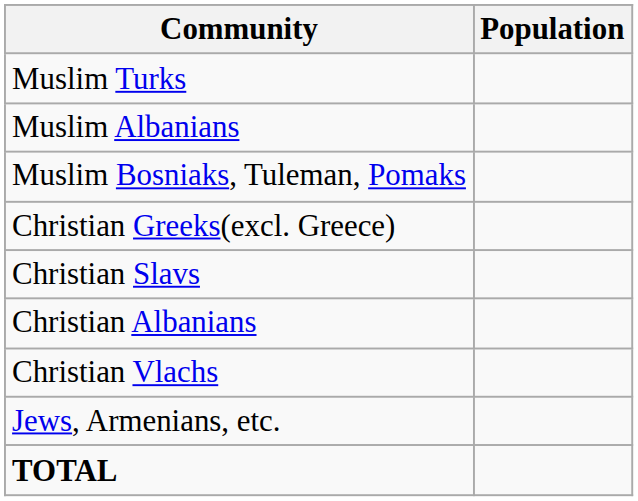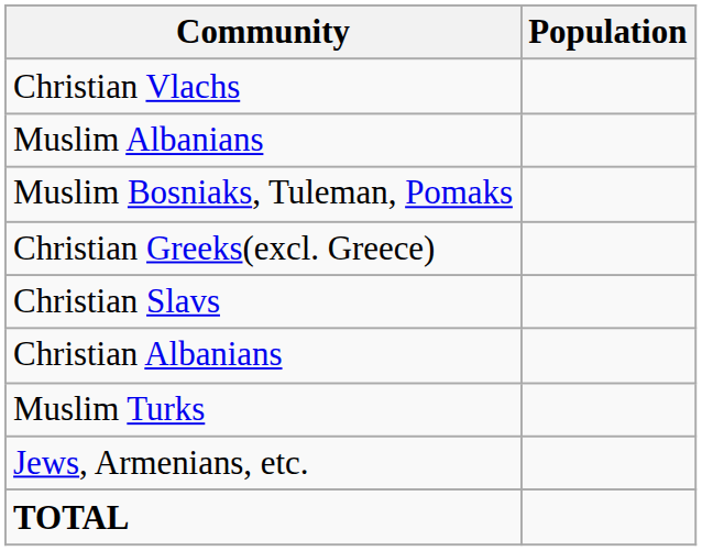rows swapped: Muslim Turks <-> Christian Vlachs
